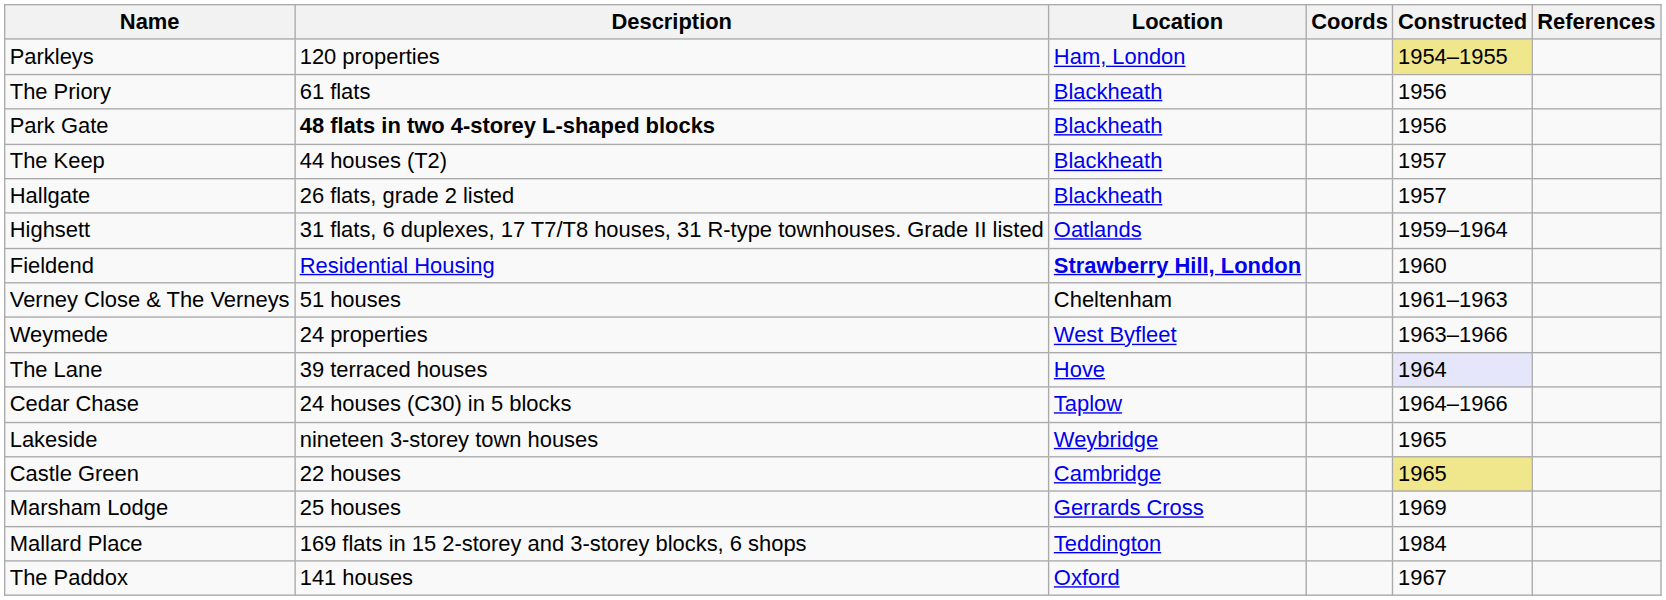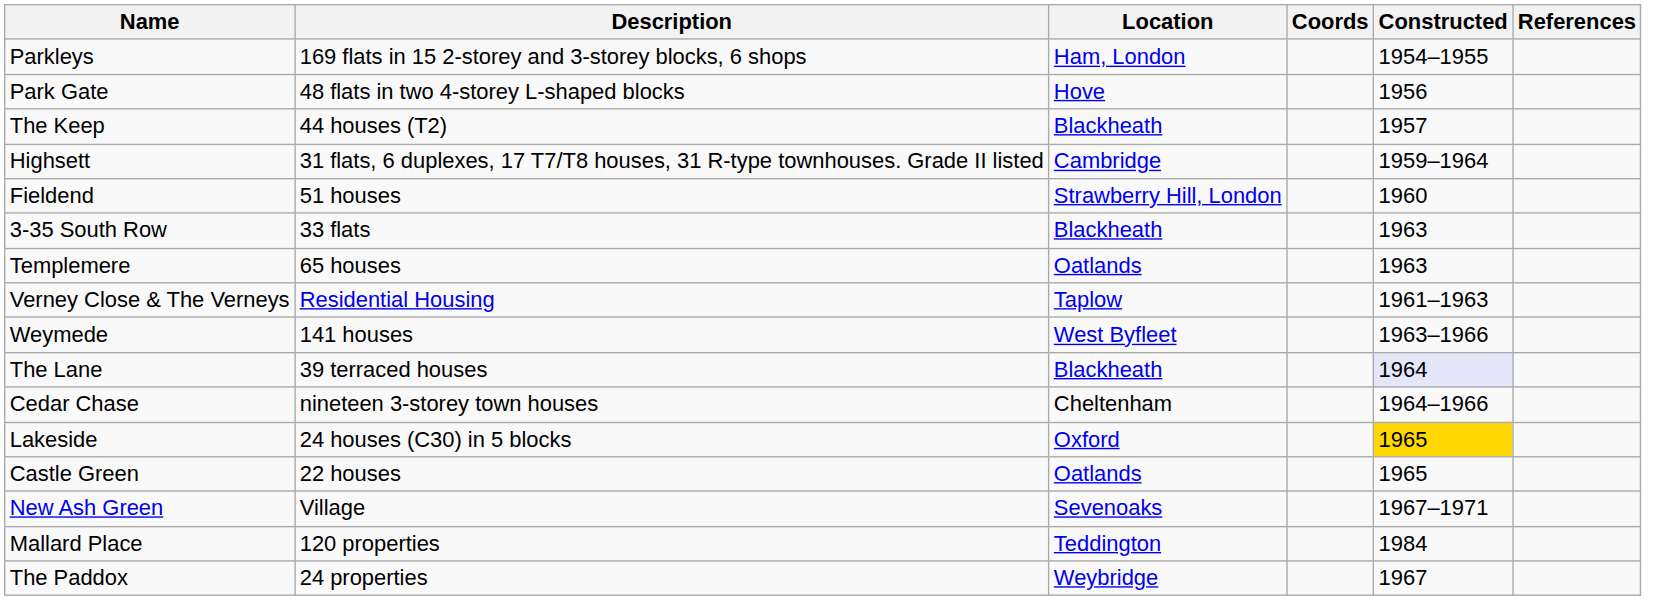Parkleys | Description: 120 properties -> 169 flats in 15 2-storey and 3-storey blocks, 6 shops
Parkleys | Constructed: khaki background -> no background
- row: The Priory | 61 flats | Blackheath | 1956
Park Gate | Description: bold -> normal
Park Gate | Location: Blackheath -> Hove
- row: Hallgate | 26 flats, grade 2 listed | Blackheath | 1957
Highsett | Location: Oatlands -> Cambridge
Fieldend | Description: Residential Housing -> 51 houses
Fieldend | Location: bold -> normal
+ row: 3-35 South Row | 33 flats | Blackheath | 1963
+ row: Templemere | 65 houses | Oatlands | 1963
Verney Close & The Verneys | Description: 51 houses -> Residential Housing
Verney Close & The Verneys | Location: Cheltenham -> Taplow
Weymede | Description: 24 properties -> 141 houses
The Lane | Location: Hove -> Blackheath
Cedar Chase | Description: 24 houses (C30) in 5 blocks -> nineteen 3-storey town houses
Cedar Chase | Location: Taplow -> Cheltenham
Lakeside | Description: nineteen 3-storey town houses -> 24 houses (C30) in 5 blocks
Lakeside | Location: Weybridge -> Oxford
Lakeside | Constructed: no background -> gold background
Castle Green | Location: Cambridge -> Oatlands
Castle Green | Constructed: khaki background -> no background
- row: Marsham Lodge | 25 houses | Gerrards Cross | 1969
+ row: New Ash Green | Village | Sevenoaks | 1967–1971
Mallard Place | Description: 169 flats in 15 2-storey and 3-storey blocks, 6 shops -> 120 properties
The Paddox | Description: 141 houses -> 24 properties
The Paddox | Location: Oxford -> Weybridge
